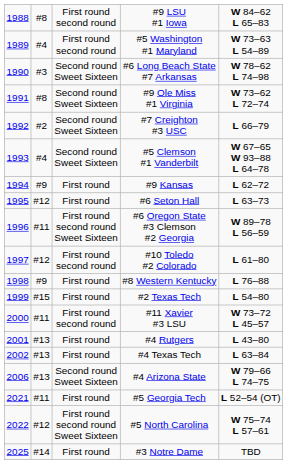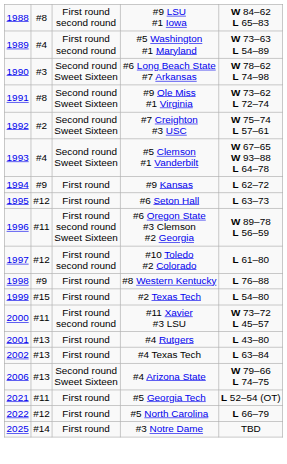#7 Creighton #3 USC | column 5: L 66–79 -> W 75–74 L 57–61
#5 North Carolina | column 3: First round second round Sweet Sixteen -> First round
#5 North Carolina | column 5: W 75–74 L 57–61 -> L 66–79
